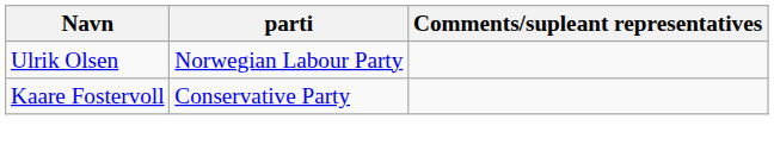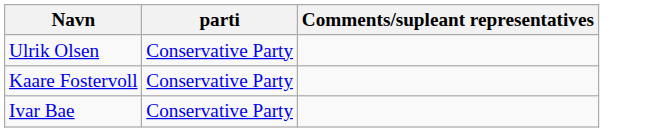Ulrik Olsen | parti: Norwegian Labour Party -> Conservative Party
+ row: Ivar Bae | Conservative Party
